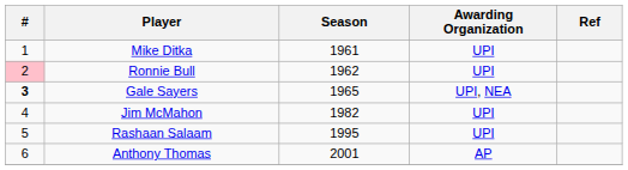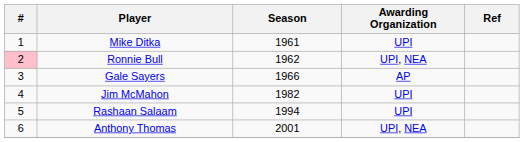Ronnie Bull | Awarding Organization: UPI -> UPI, NEA
Gale Sayers | #: bold -> normal
Gale Sayers | Season: 1965 -> 1966
Gale Sayers | Awarding Organization: UPI, NEA -> AP
Rashaan Salaam | Season: 1995 -> 1994
Anthony Thomas | Awarding Organization: AP -> UPI, NEA
